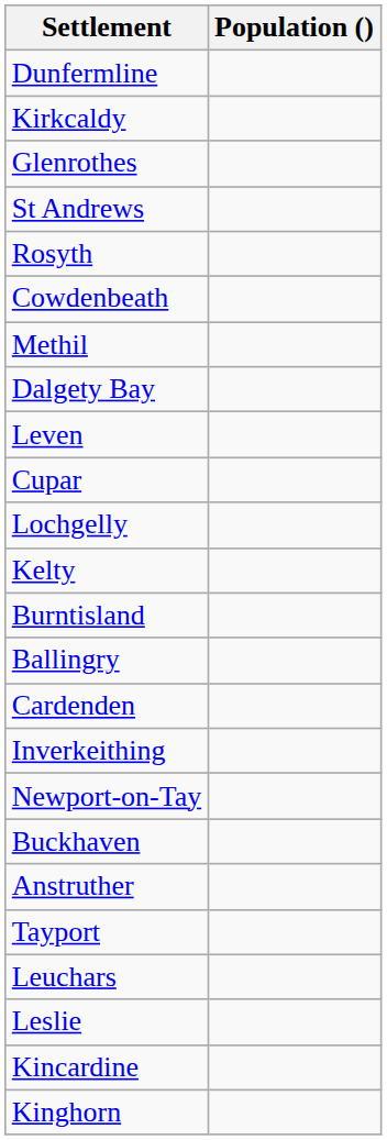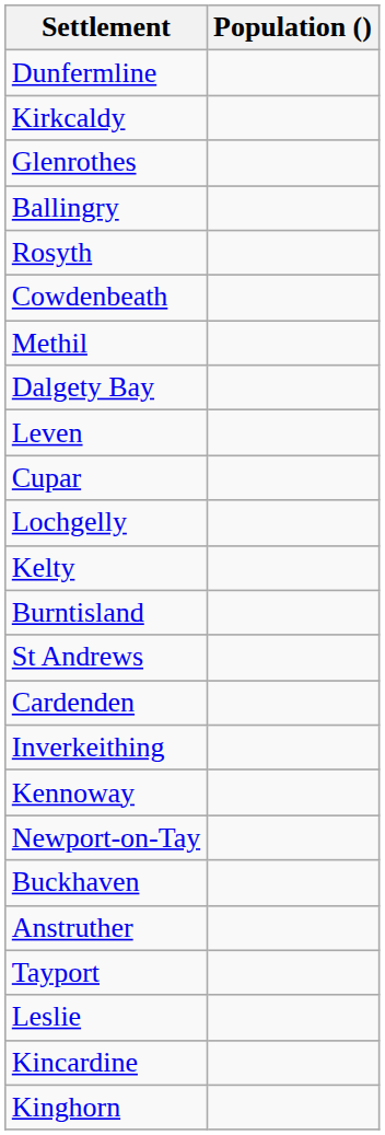rows swapped: St Andrews <-> Ballingry
+ row: Kennoway
- row: Leuchars
